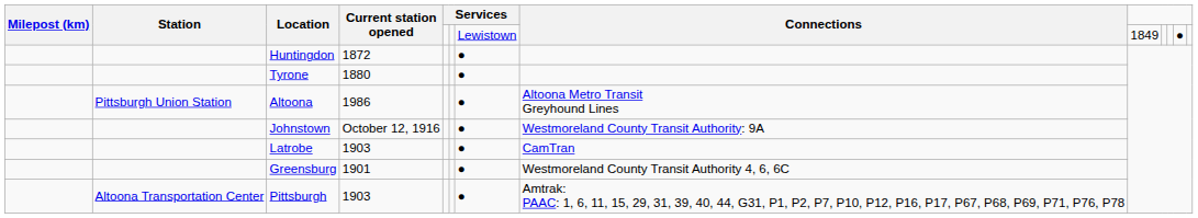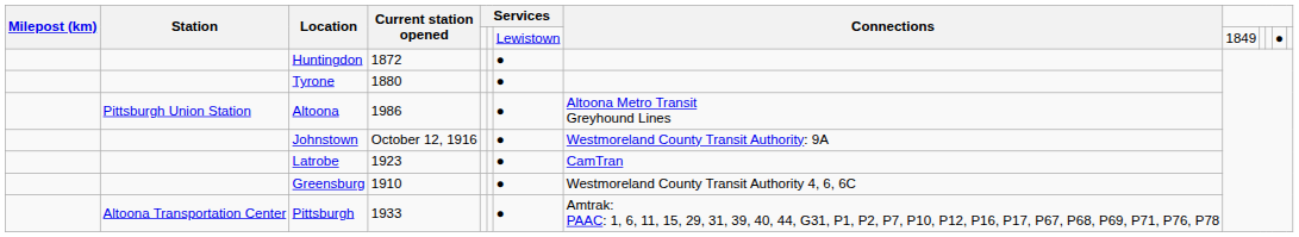Latrobe | Current station opened: 1903 -> 1923
Greensburg | Current station opened: 1901 -> 1910
Pittsburgh | Current station opened: 1903 -> 1933
